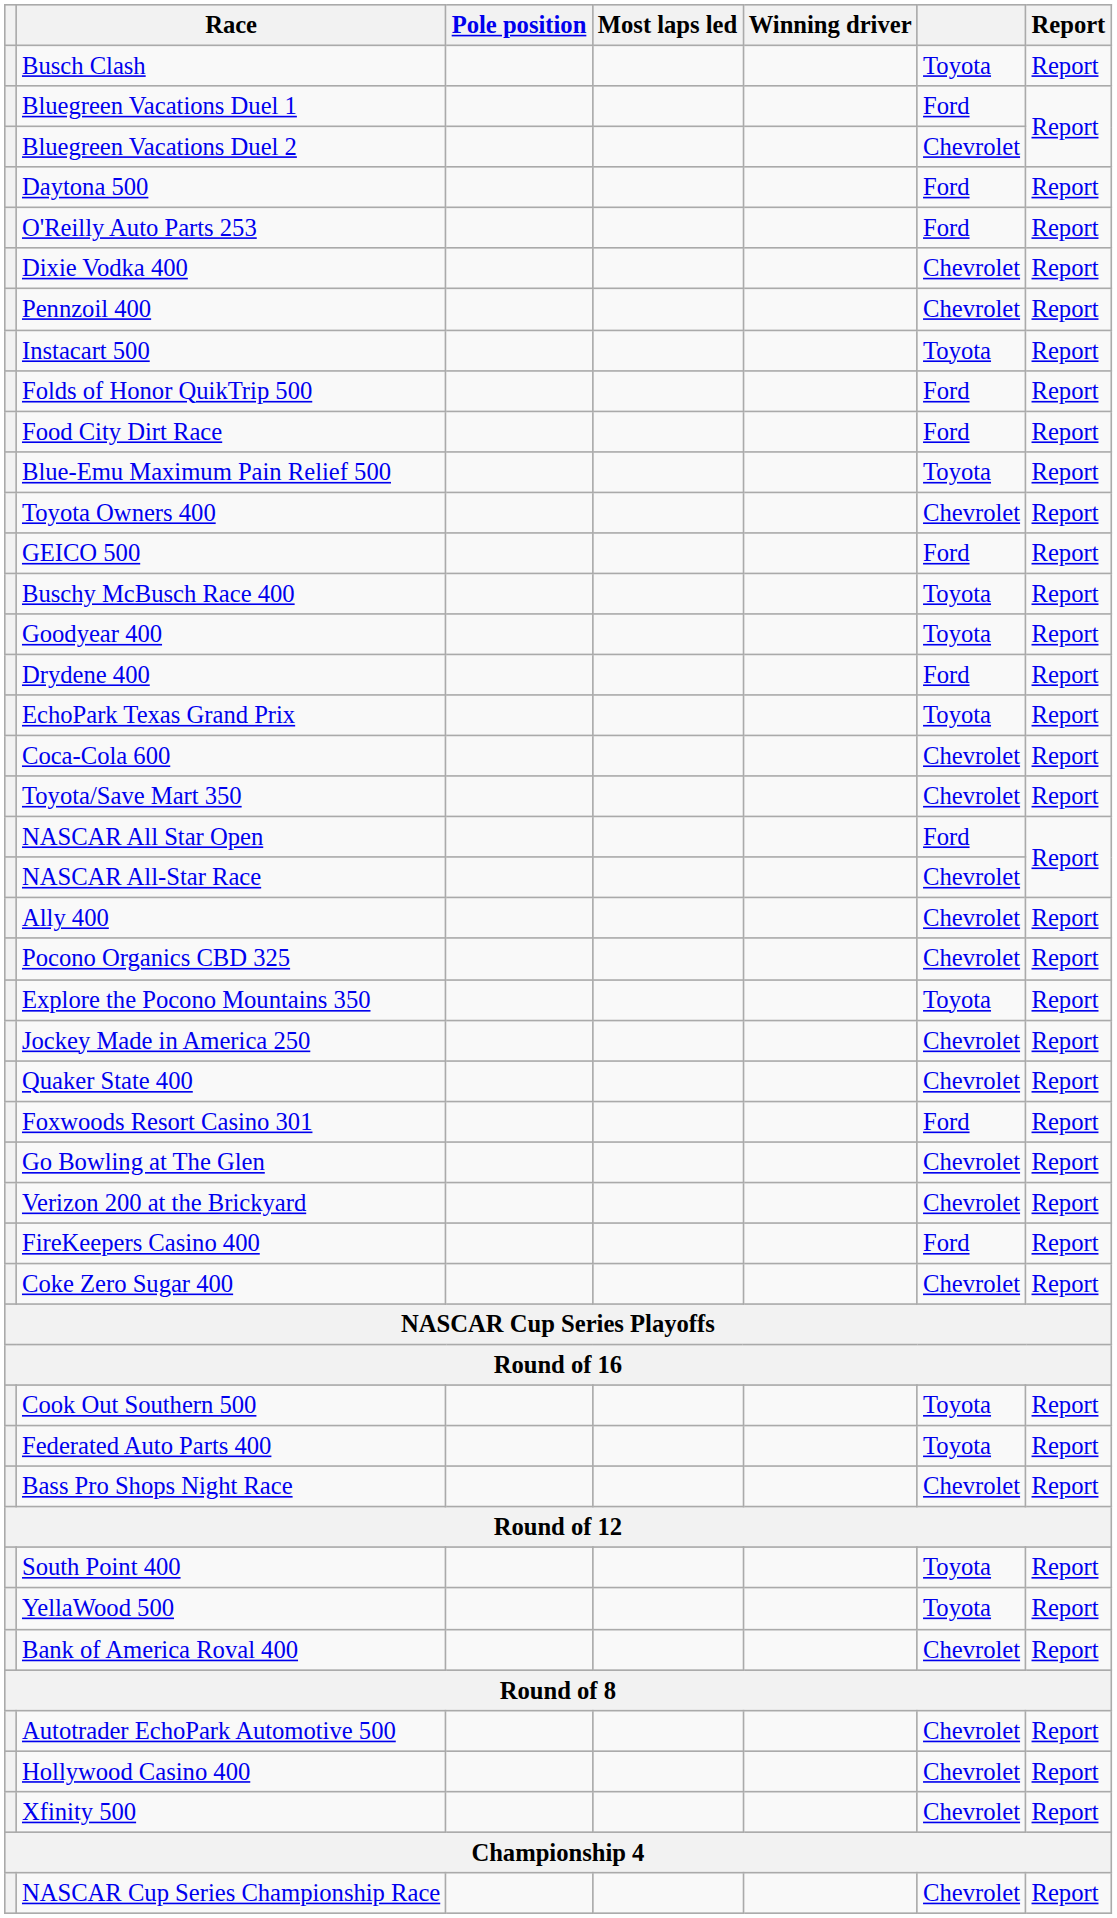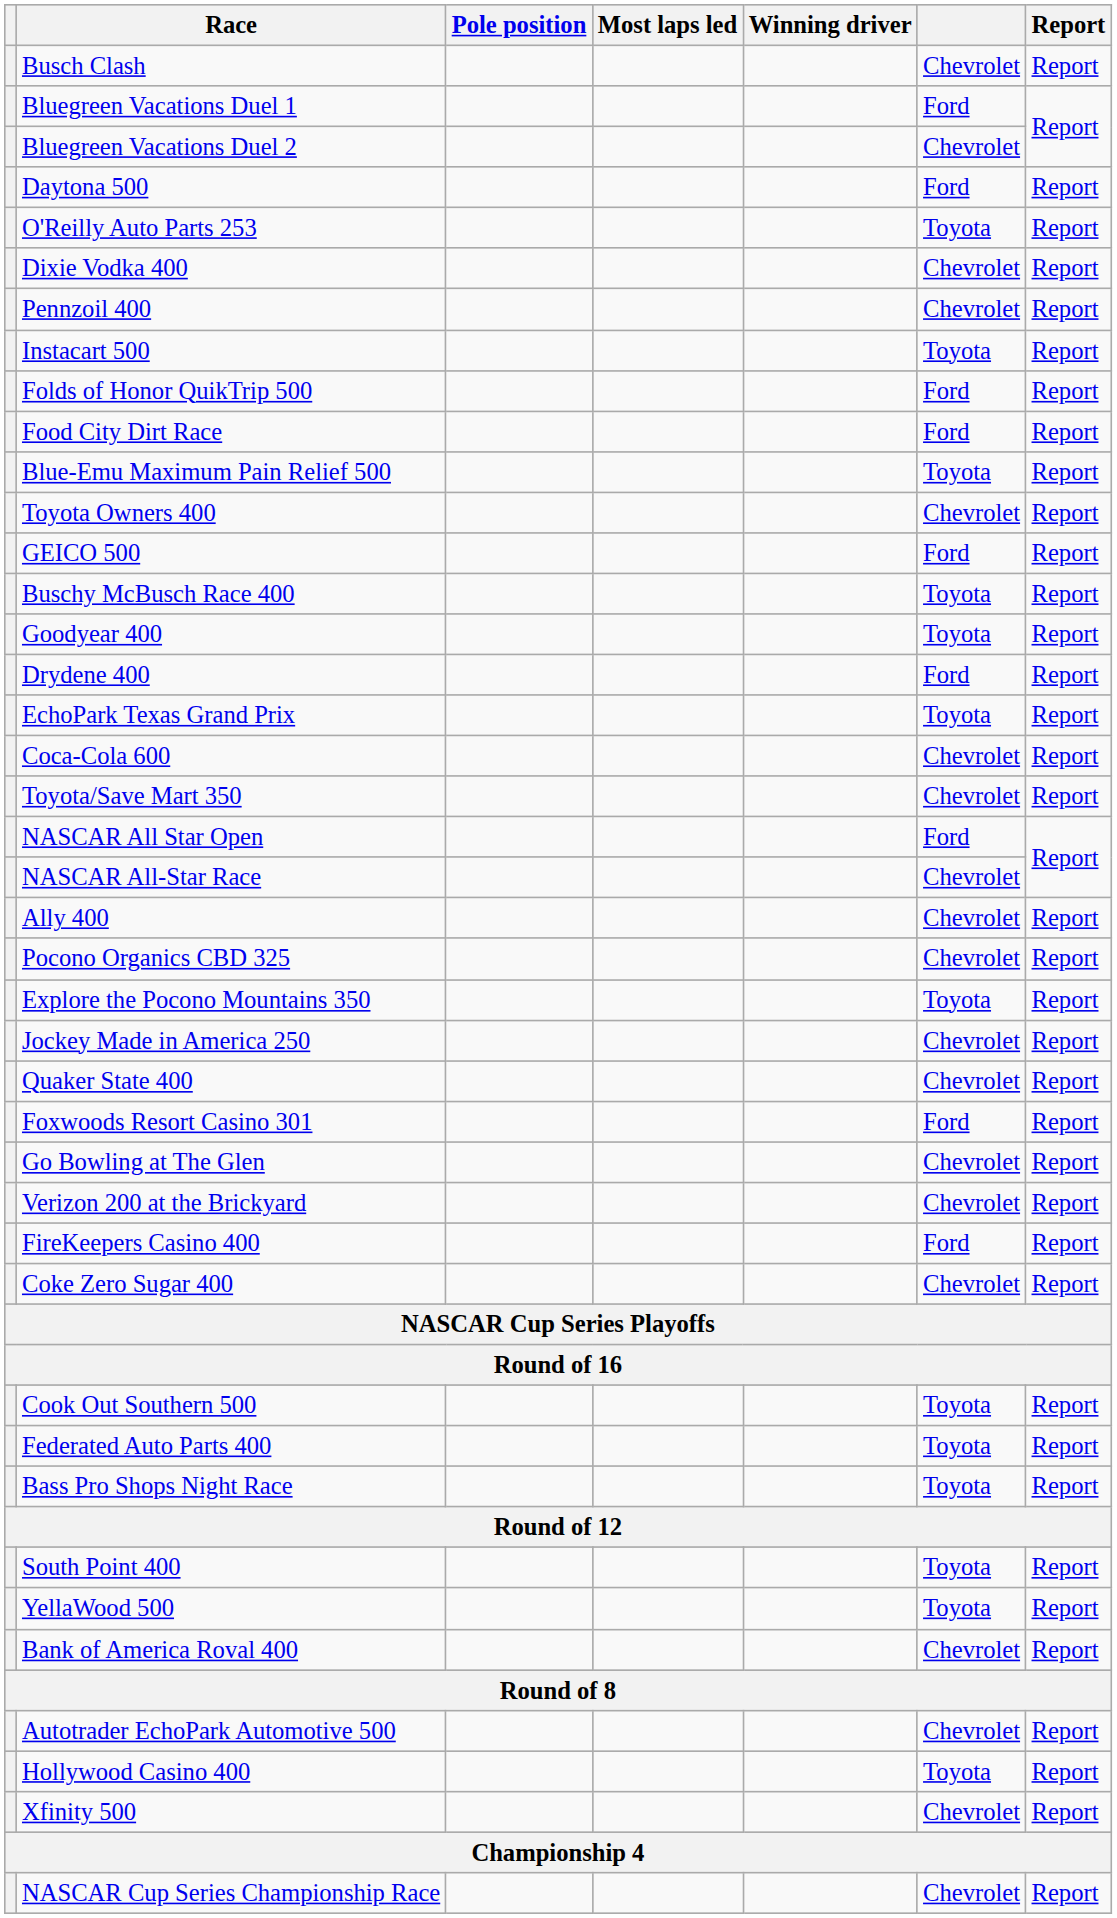Busch Clash | column 6: Toyota -> Chevrolet
O'Reilly Auto Parts 253 | column 6: Ford -> Toyota
Bass Pro Shops Night Race | column 6: Chevrolet -> Toyota
Hollywood Casino 400 | column 6: Chevrolet -> Toyota
